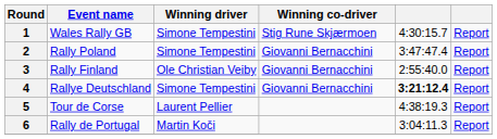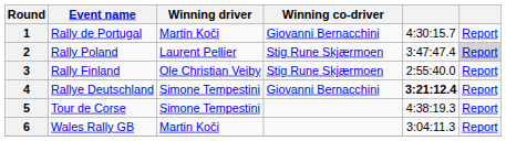1 | Event name: Wales Rally GB -> Rally de Portugal
1 | Winning driver: Simone Tempestini -> Martin Koči
1 | Winning co-driver: Stig Rune Skjærmoen -> Giovanni Bernacchini
2 | Winning driver: Simone Tempestini -> Laurent Pellier
2 | Winning co-driver: Giovanni Bernacchini -> Stig Rune Skjærmoen
2 | column 6: no background -> lightgrey background
3 | Winning co-driver: Giovanni Bernacchini -> Stig Rune Skjærmoen
5 | Winning driver: Laurent Pellier -> Simone Tempestini
6 | Event name: Rally de Portugal -> Wales Rally GB
